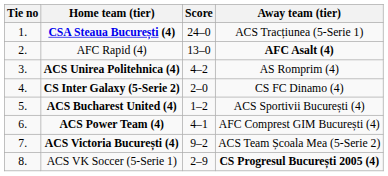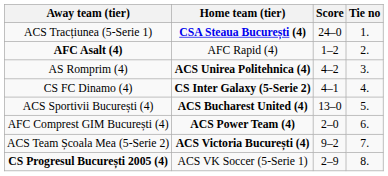columns swapped: Tie no <-> Away team (tier)
AFC Rapid (4) | Score: 13–0 -> 1–2
CS Inter Galaxy (5-Serie 2) | Score: 2–0 -> 4–1
ACS Bucharest United (4) | Score: 1–2 -> 13–0
ACS Power Team (4) | Score: 4–1 -> 2–0
